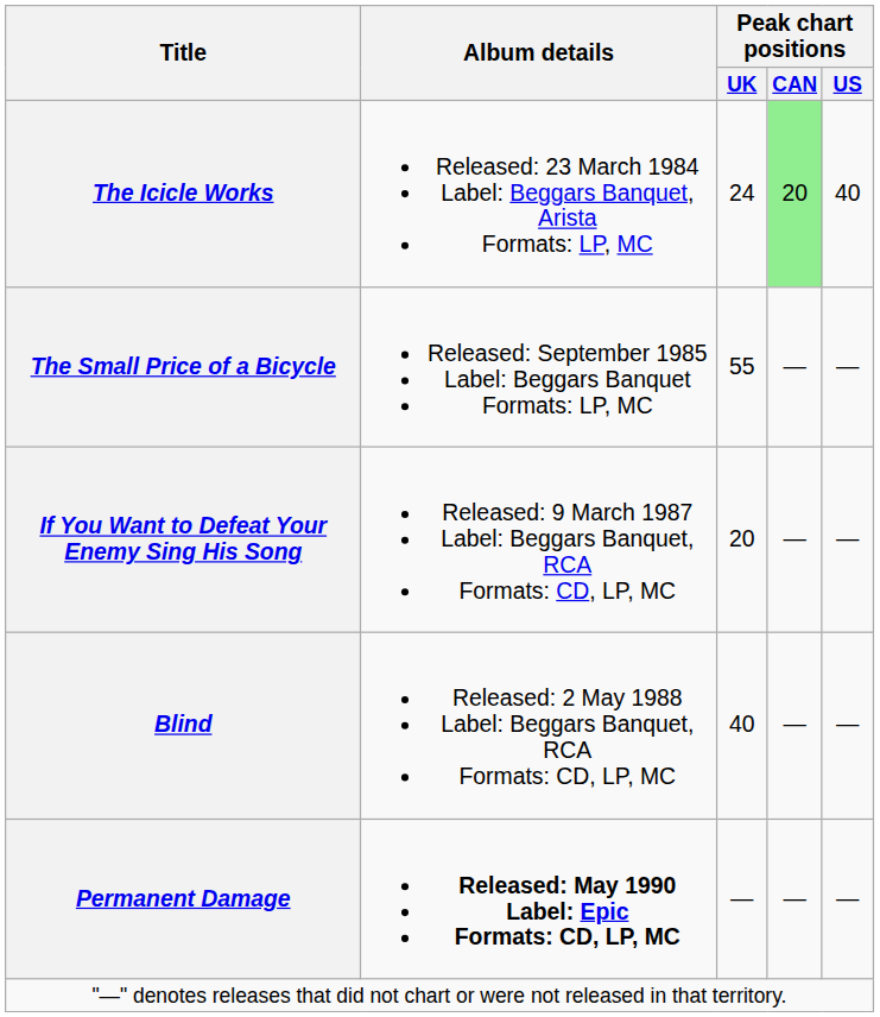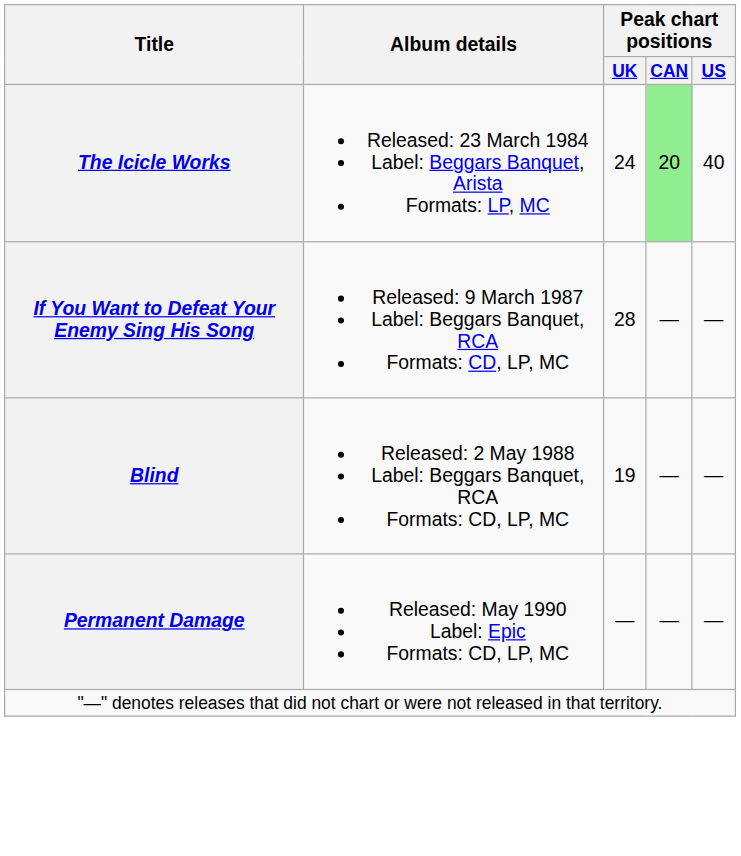- row: The Small Price of a Bicycle | Released: September 1985 Label: Beggars Banquet Formats: LP, MC | 55 | — | —
If You Want to Defeat Your Enemy Sing His Song | Peak chart positions / UK: 20 -> 28
Blind | Peak chart positions / UK: 40 -> 19
Permanent Damage | Album details: bold -> normal
